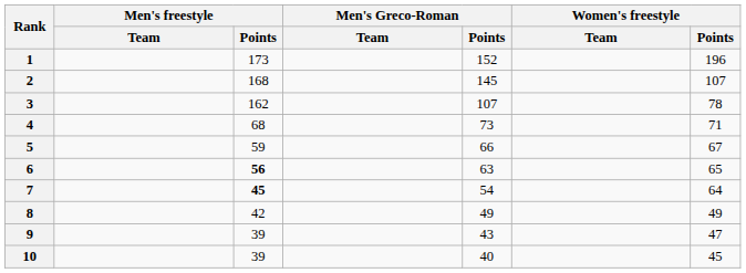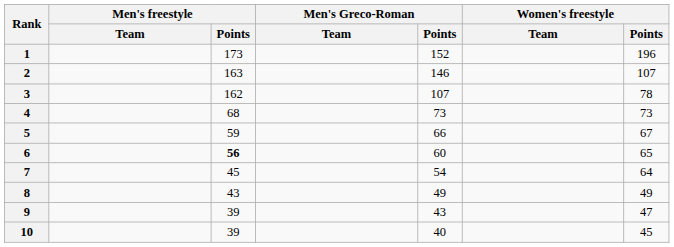2 | Men's freestyle / Points: 168 -> 163
2 | Men's Greco-Roman / Points: 145 -> 146
4 | Women's freestyle / Points: 71 -> 73
6 | Men's Greco-Roman / Points: 63 -> 60
7 | Men's freestyle / Points: bold -> normal
8 | Men's freestyle / Points: 42 -> 43
